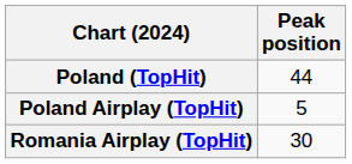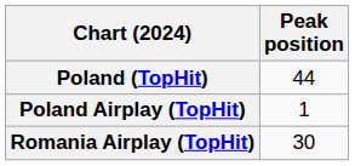Poland Airplay (TopHit) | Peak position: 5 -> 1
